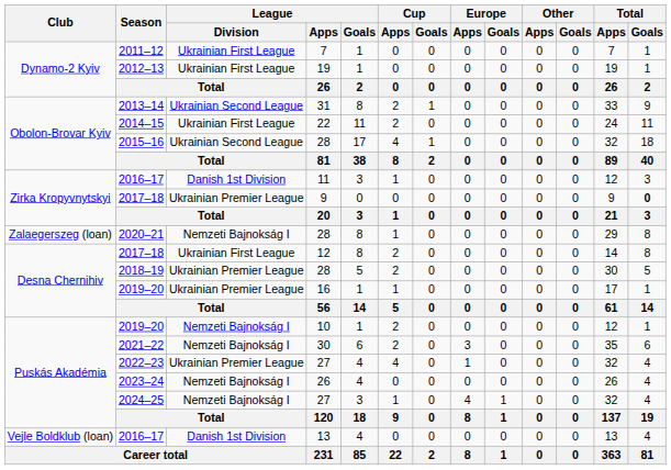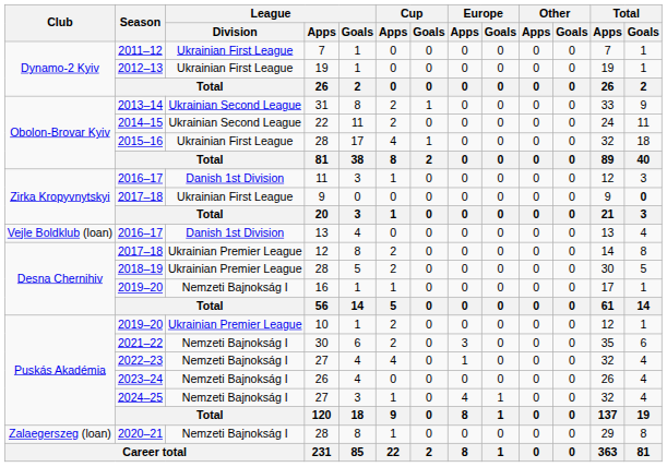2014–15 | League / Division: Ukrainian First League -> Ukrainian Second League
2015–16 | League / Division: Ukrainian Second League -> Ukrainian First League
2017–18 / 9 | League / Division: Ukrainian Premier League -> Ukrainian First League
rows swapped: 2016–17 / 13 <-> 2020–21
2017–18 / 12 | League / Division: Ukrainian First League -> Ukrainian Premier League
2019–20 / 16 | League / Division: Ukrainian Premier League -> Nemzeti Bajnokság I
2019–20 / 10 | League / Division: Nemzeti Bajnokság I -> Ukrainian Premier League
2022–23 | League / Division: Ukrainian Premier League -> Nemzeti Bajnokság I
